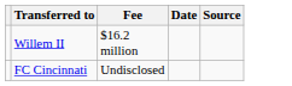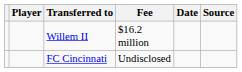+ column: Player
